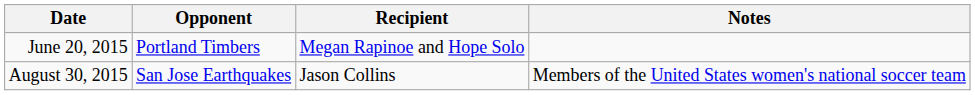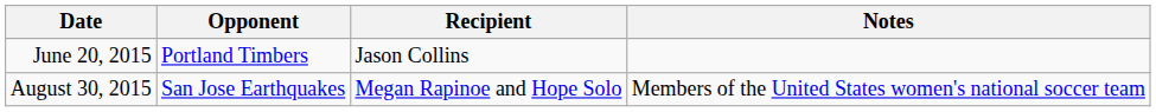June 20, 2015 | Recipient: Megan Rapinoe and Hope Solo -> Jason Collins
August 30, 2015 | Recipient: Jason Collins -> Megan Rapinoe and Hope Solo
